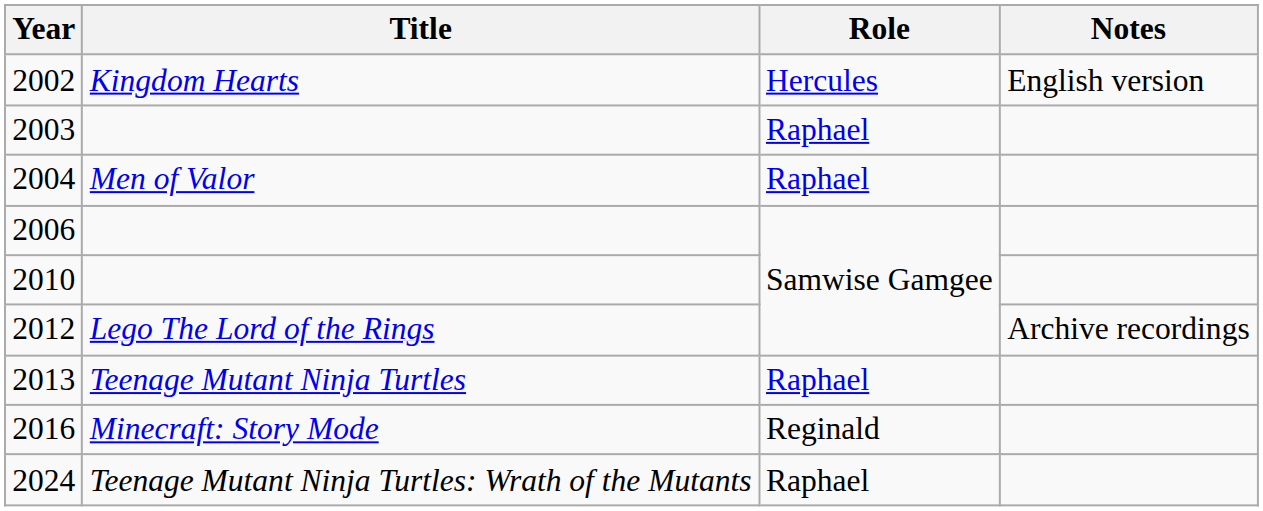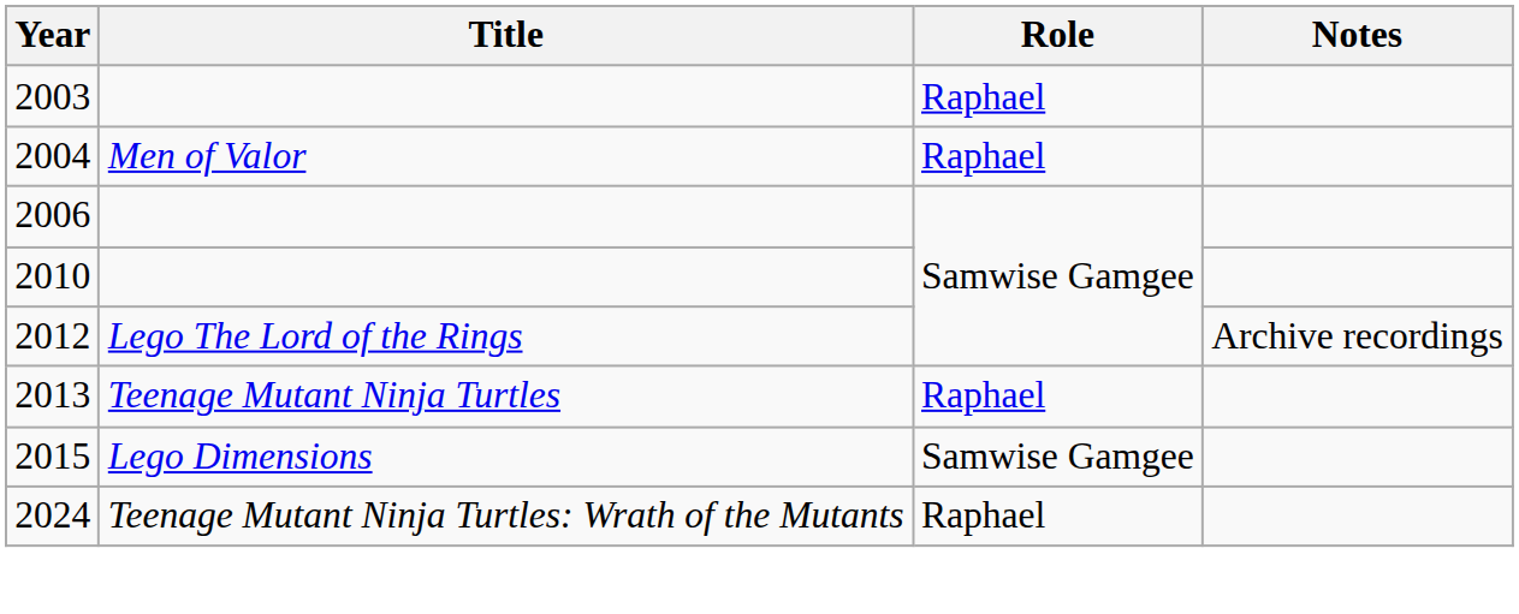- row: 2002 | Kingdom Hearts | Hercules | English version
+ row: 2015 | Lego Dimensions | Samwise Gamgee
- row: 2016 | Minecraft: Story Mode | Reginald
